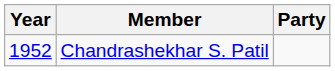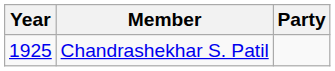Chandrashekhar S. Patil | Year: 1952 -> 1925
